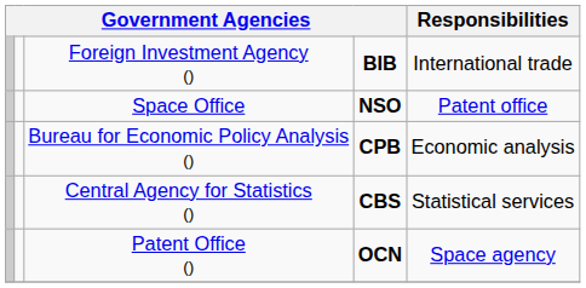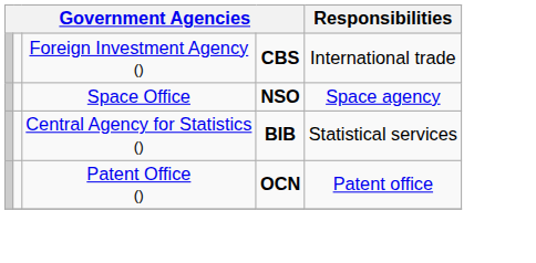Foreign Investment Agency () | column 4: BIB -> CBS
Space Office | Responsibilities: Patent office -> Space agency
- row: Bureau for Economic Policy Analysis () | CPB | Economic analysis
Central Agency for Statistics () | column 4: CBS -> BIB
Patent Office () | Responsibilities: Space agency -> Patent office
